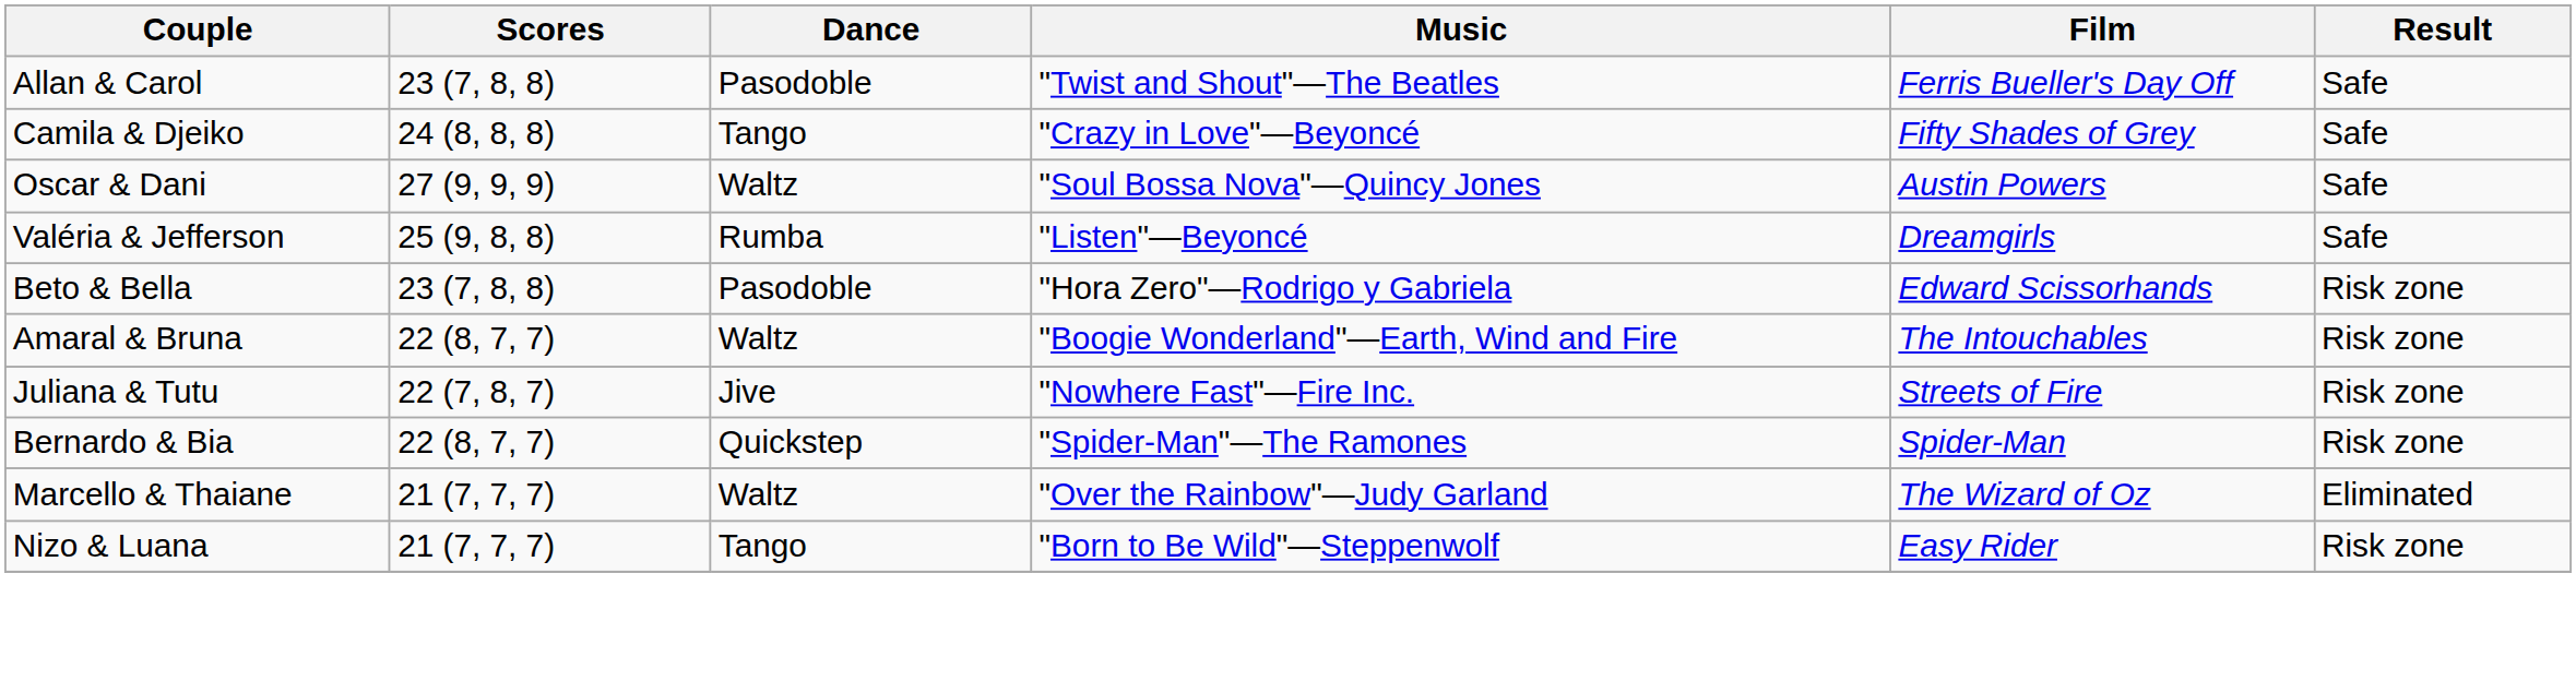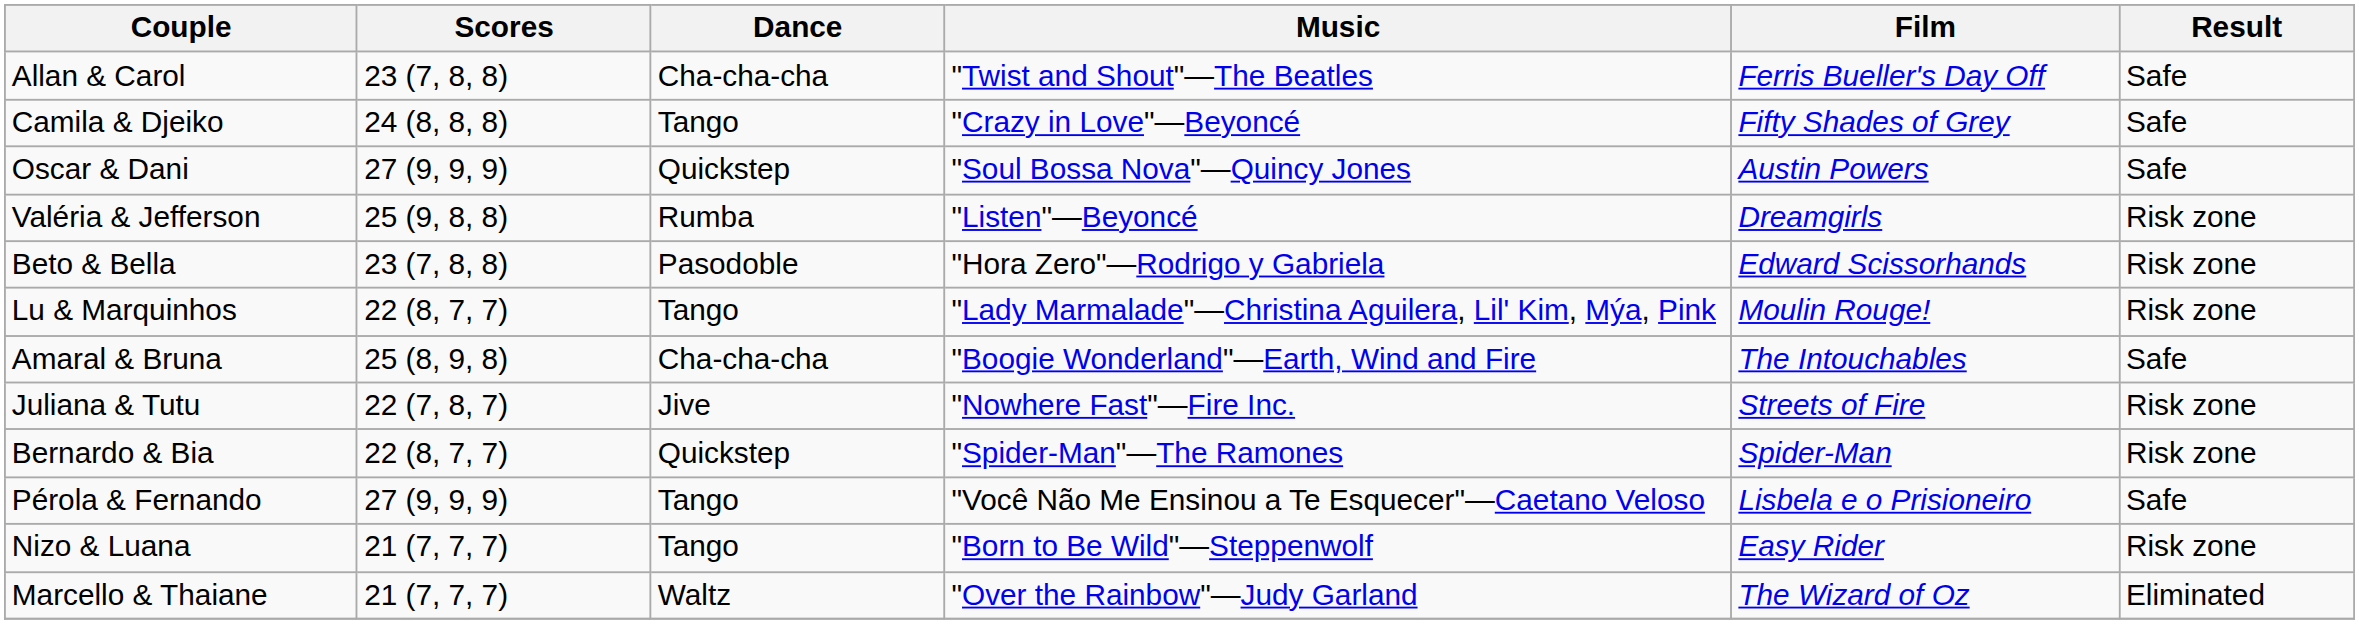Allan & Carol | Dance: Pasodoble -> Cha-cha-cha
Oscar & Dani | Dance: Waltz -> Quickstep
Valéria & Jefferson | Result: Safe -> Risk zone
+ row: Lu & Marquinhos | 22 (8, 7, 7) | Tango | "Lady Marmalade"—Christina Aguilera, Lil' Kim, Mýa, Pink | Moulin Rouge! | Risk zone
Amaral & Bruna | Scores: 22 (8, 7, 7) -> 25 (8, 9, 8)
Amaral & Bruna | Dance: Waltz -> Cha-cha-cha
Amaral & Bruna | Result: Risk zone -> Safe
+ row: Pérola & Fernando | 27 (9, 9, 9) | Tango | "Você Não Me Ensinou a Te Esquecer"—Caetano Veloso | Lisbela e o Prisioneiro | Safe
rows swapped: Marcello & Thaiane <-> Nizo & Luana
